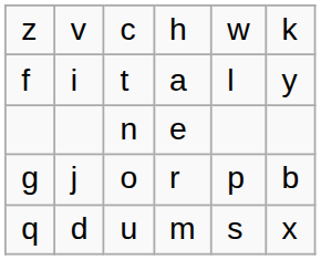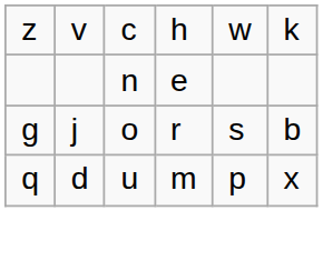- row: f | i | t | a | l | y
g | column 5: p -> s
q | column 5: s -> p
